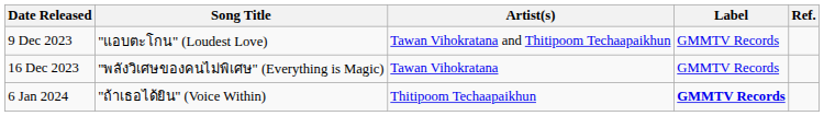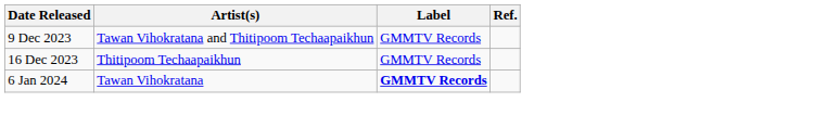- column: Song Title | "แอบตะโกน" (Loudest Love) | "พลังวิเศษของคนไม่พิเศษ" (Everything is Magic) | "ถ้าเธอได้ยิน" (Voice Within)
16 Dec 2023 | Artist(s): Tawan Vihokratana -> Thitipoom Techaapaikhun
6 Jan 2024 | Artist(s): Thitipoom Techaapaikhun -> Tawan Vihokratana
